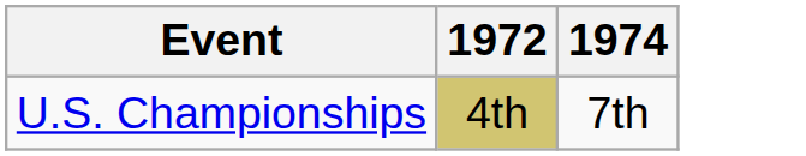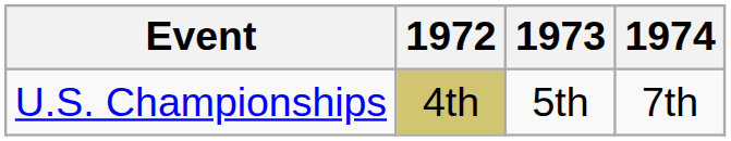+ column: 1973 | 5th
